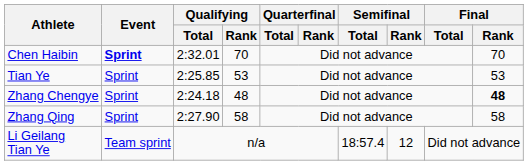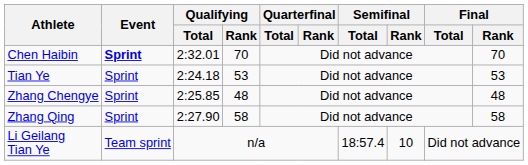Tian Ye | Qualifying / Total: 2:25.85 -> 2:24.18
Zhang Chengye | Qualifying / Total: 2:24.18 -> 2:25.85
Zhang Chengye | Final / Rank: bold -> normal
Li Geilang Tian Ye | Semifinal / Rank: 12 -> 10
